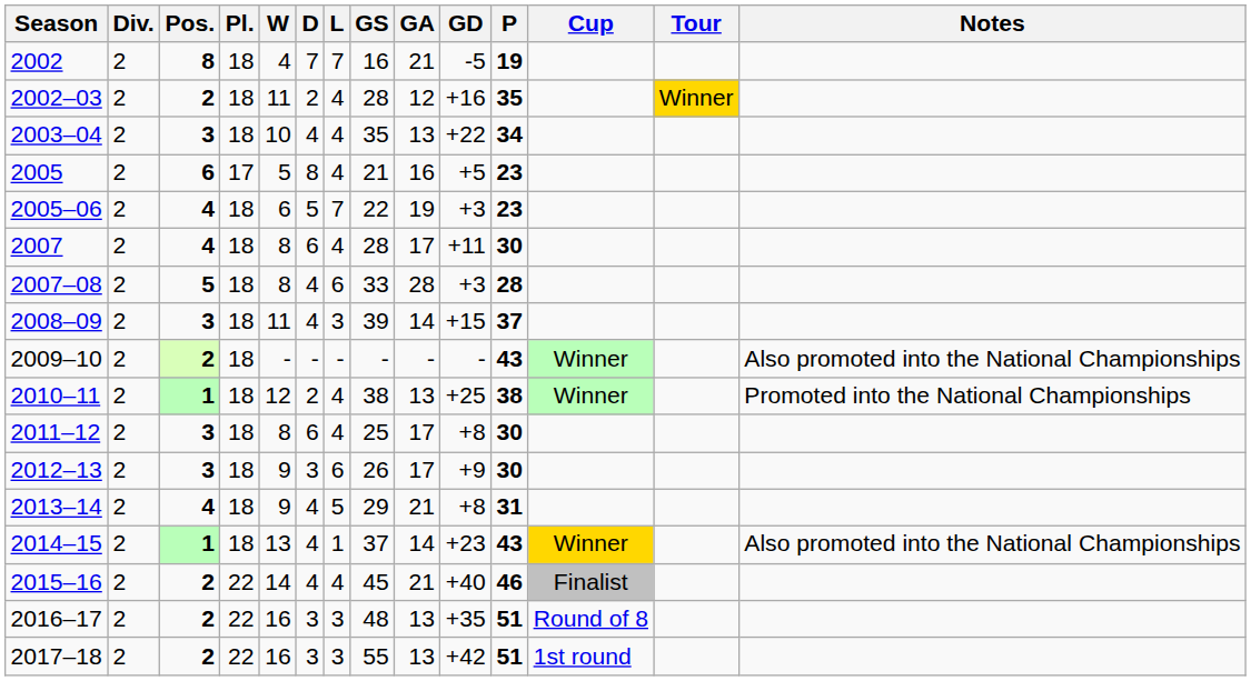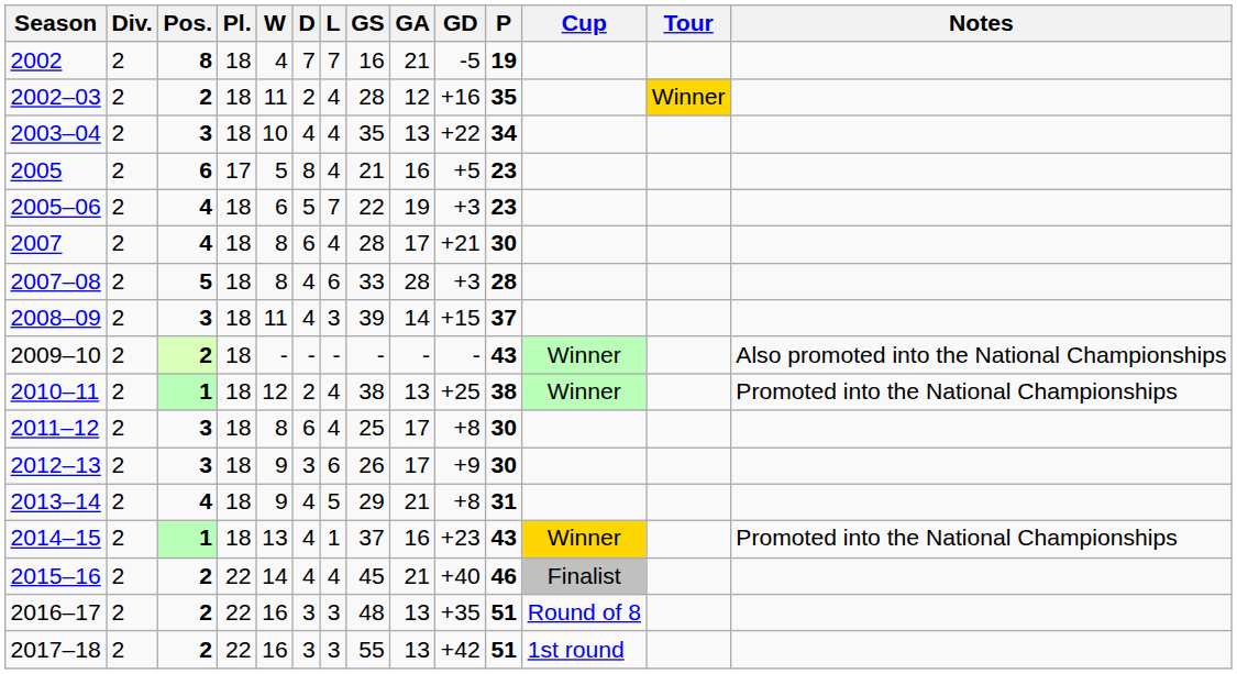2007 | GD: +11 -> +21
2014–15 | GA: 14 -> 16
2014–15 | Notes: Also promoted into the National Championships -> Promoted into the National Championships
